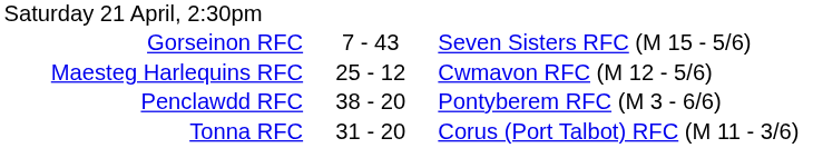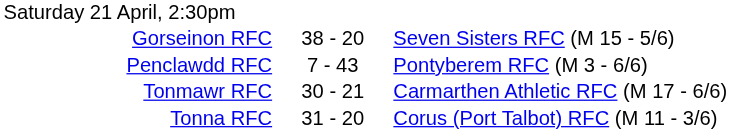Gorseinon RFC | column 2: 7 - 43 -> 38 - 20
- row: Maesteg Harlequins RFC | 25 - 12 | Cwmavon RFC (M 12 - 5/6)
Penclawdd RFC | column 2: 38 - 20 -> 7 - 43
+ row: Tonmawr RFC | 30 - 21 | Carmarthen Athletic RFC (M 17 - 6/6)
